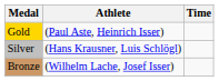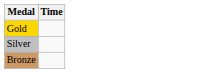- column: Athlete | (Paul Aste, Heinrich Isser) | (Hans Krausner, Luis Schlögl) | (Wilhelm Lache, Josef Isser)
